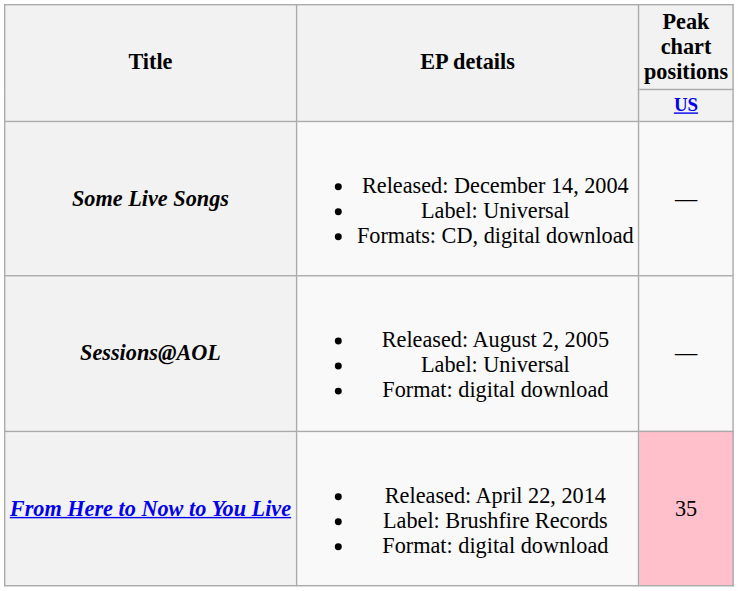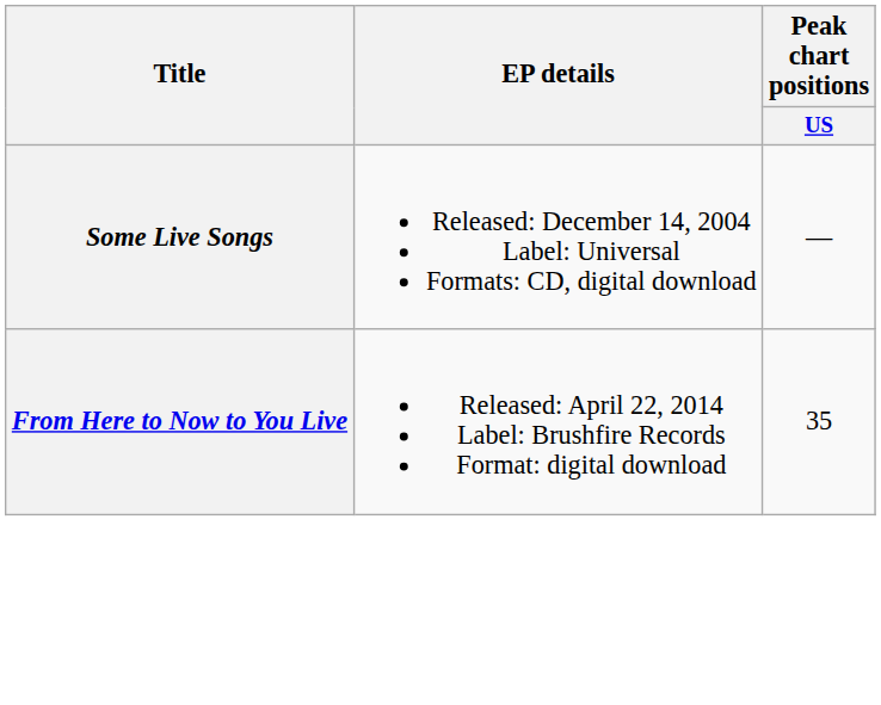- row: Sessions@AOL | Released: August 2, 2005 Label: Universal Format: digital download | —
From Here to Now to You Live | Peak chart positions / US: pink background -> no background
